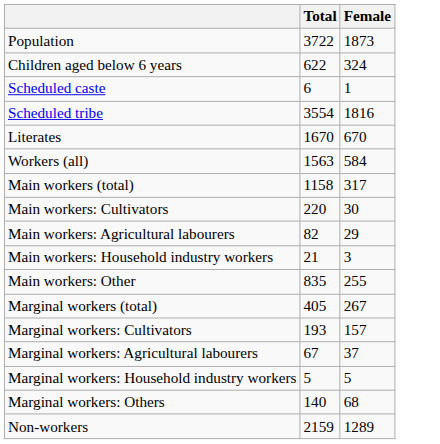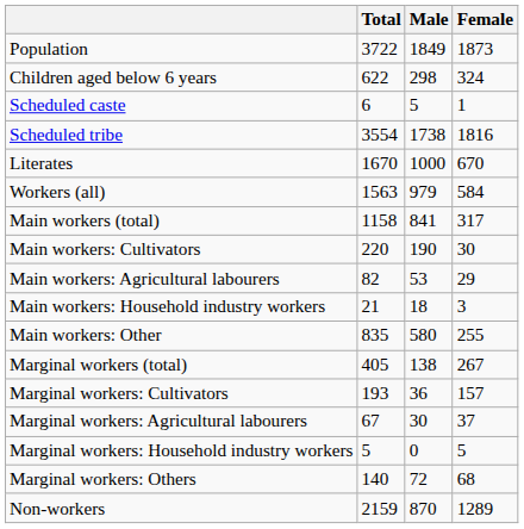+ column: Male | 1849 | 298 | 5 | 1738 | 1000 | 979 | 841 | 190 | 53 | 18 | 580 | 138 | 36 | 30 | 0 | 72 | 870
